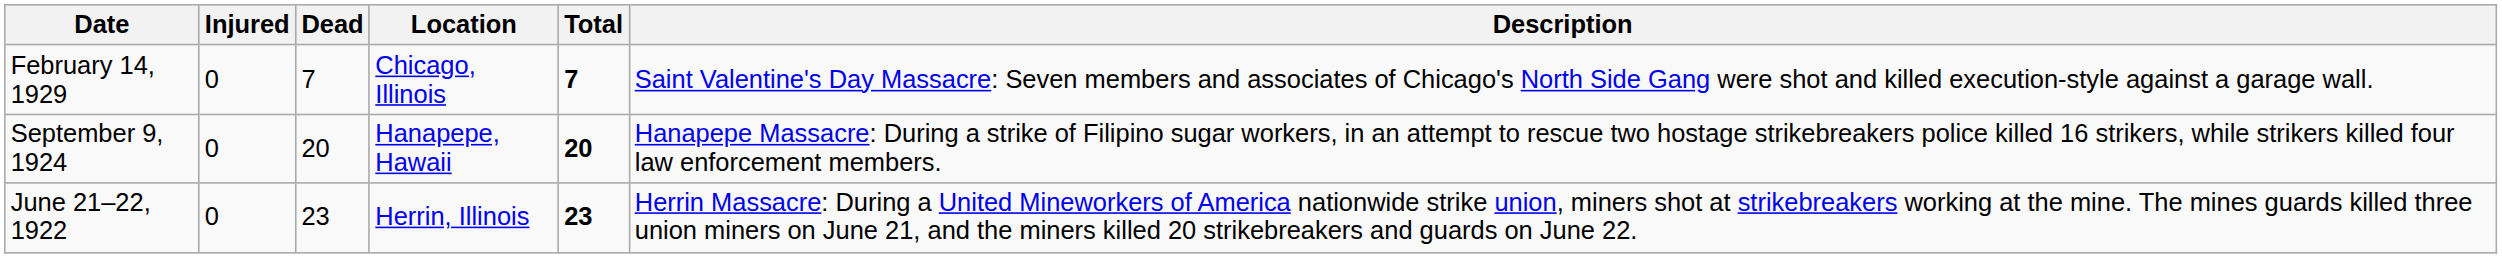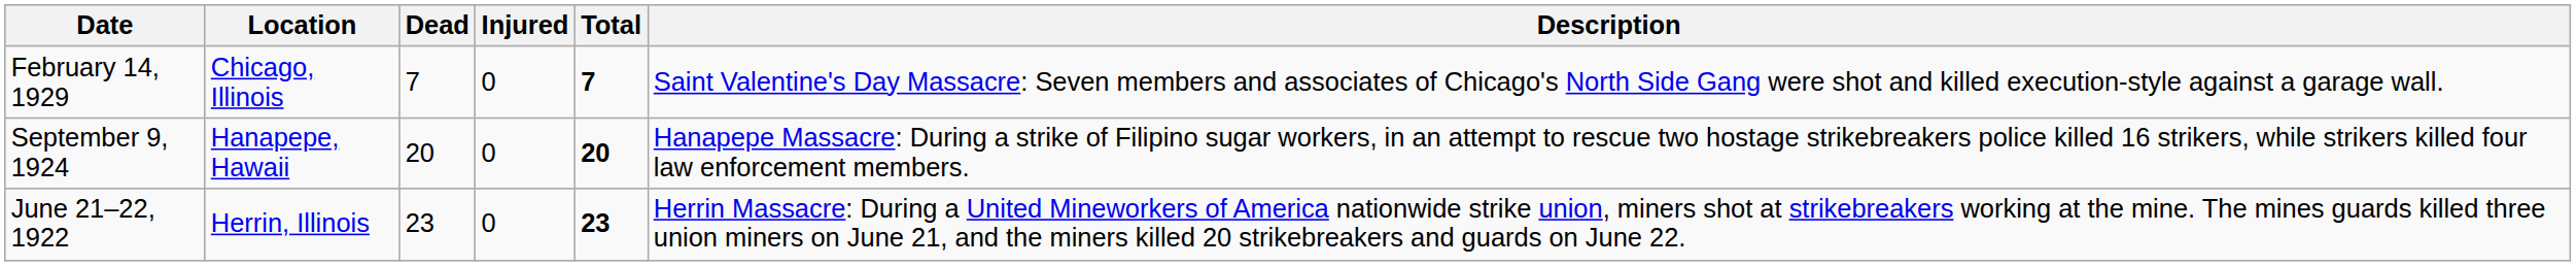columns swapped: Location <-> Injured
